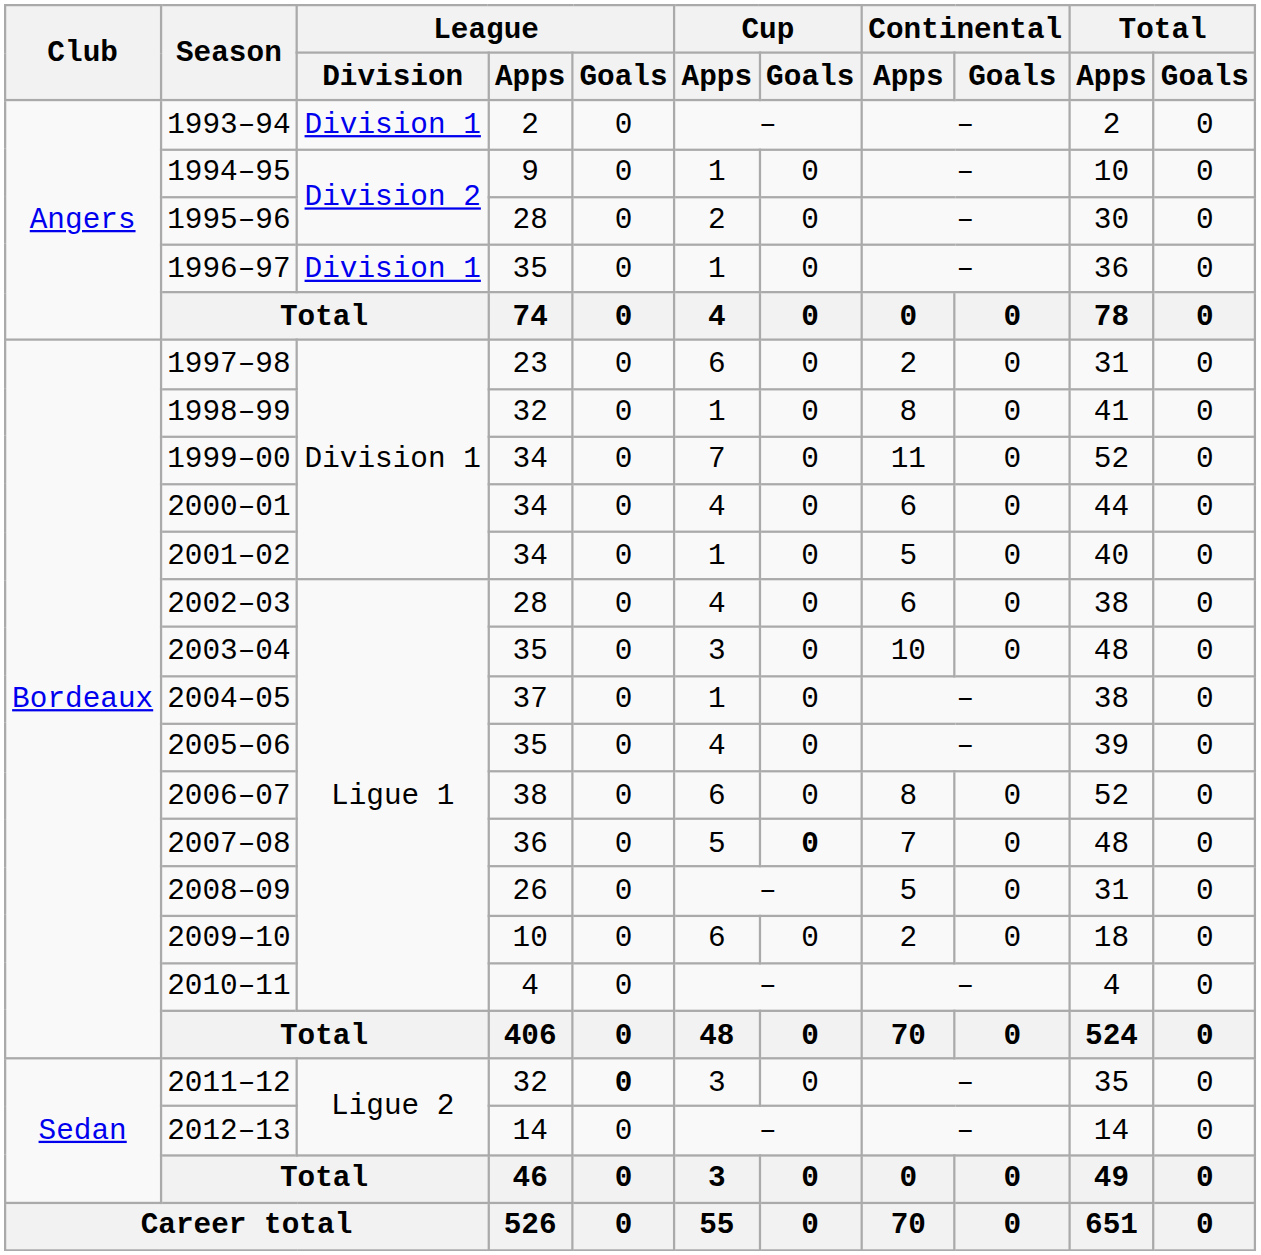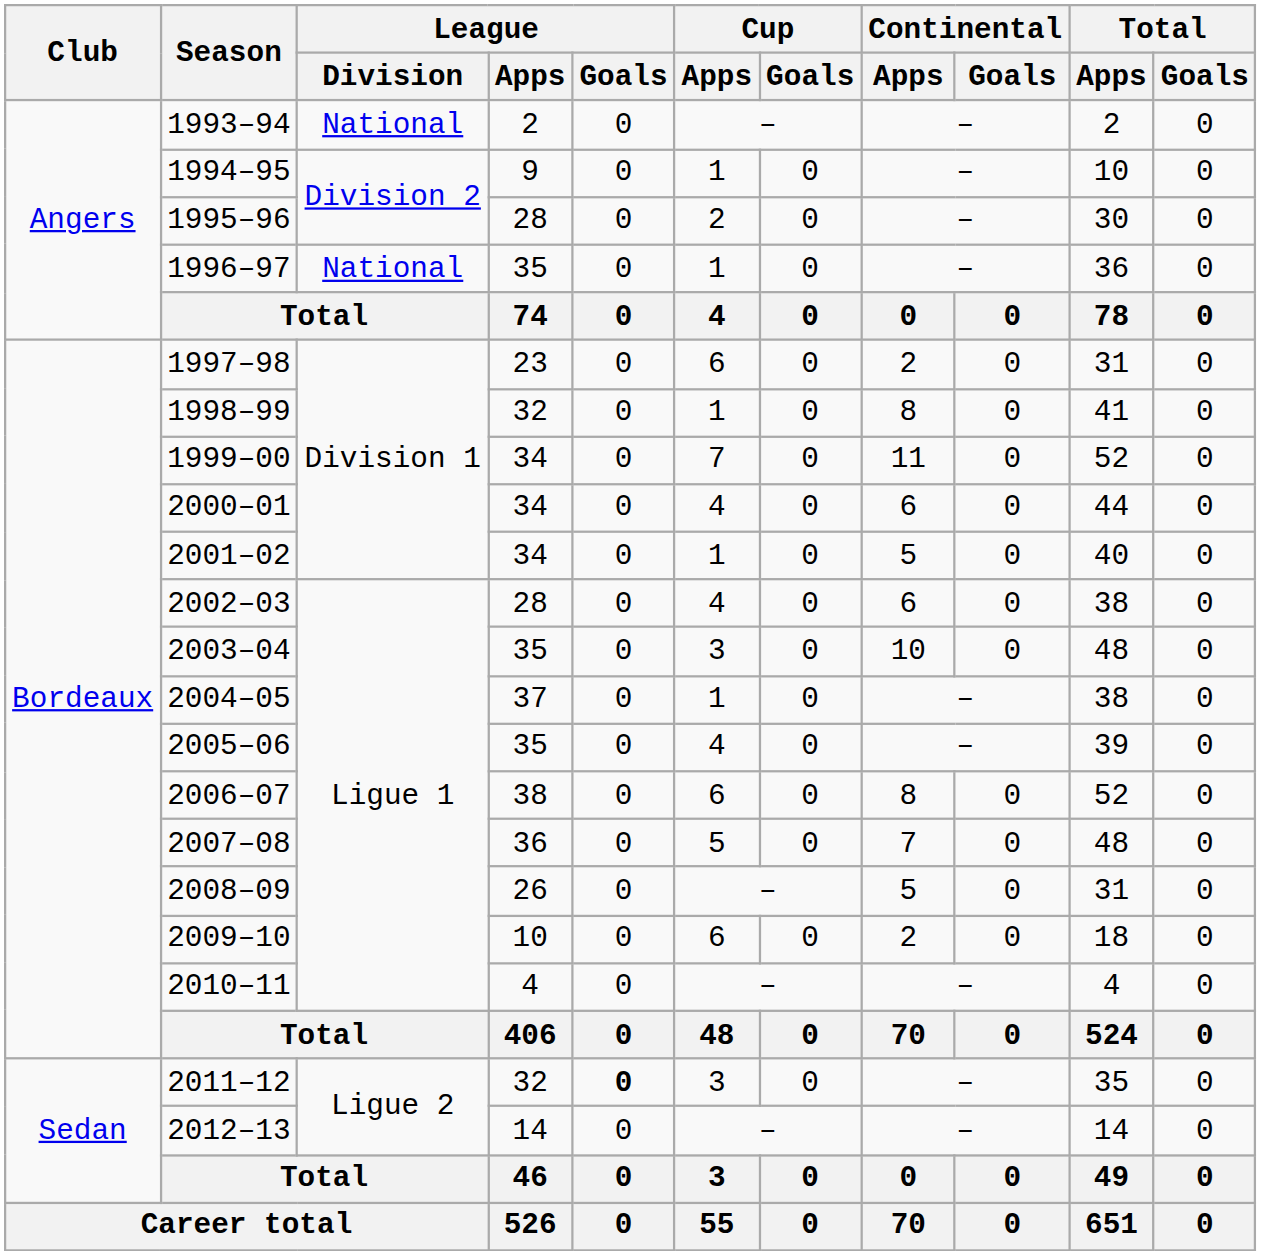1993–94 | League / Division: Division 1 -> National
1996–97 | League / Division: Division 1 -> National
2007–08 | Cup / Goals: bold -> normal
